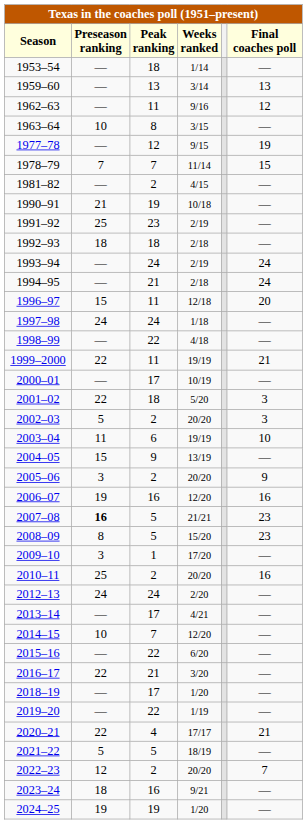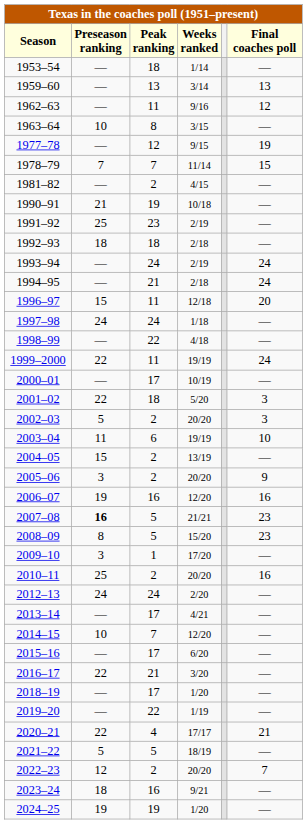1999–2000 | Final coaches poll: 21 -> 24
2004–05 | Peak ranking: 9 -> 2
2015–16 | Peak ranking: 22 -> 17
